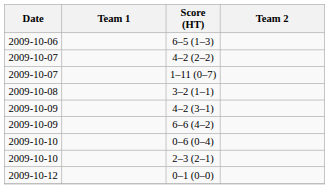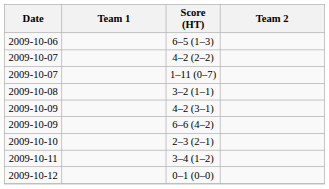- row: 2009-10-10 | 0–6 (0–4)
+ row: 2009-10-11 | 3–4 (1–2)
